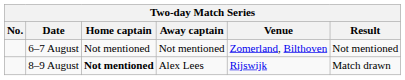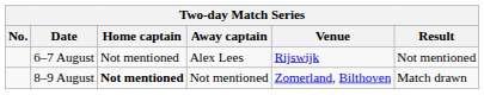6–7 August | Away captain: Not mentioned -> Alex Lees
6–7 August | Venue: Zomerland, Bilthoven -> Rijswijk
8–9 August | Away captain: Alex Lees -> Not mentioned
8–9 August | Venue: Rijswijk -> Zomerland, Bilthoven
